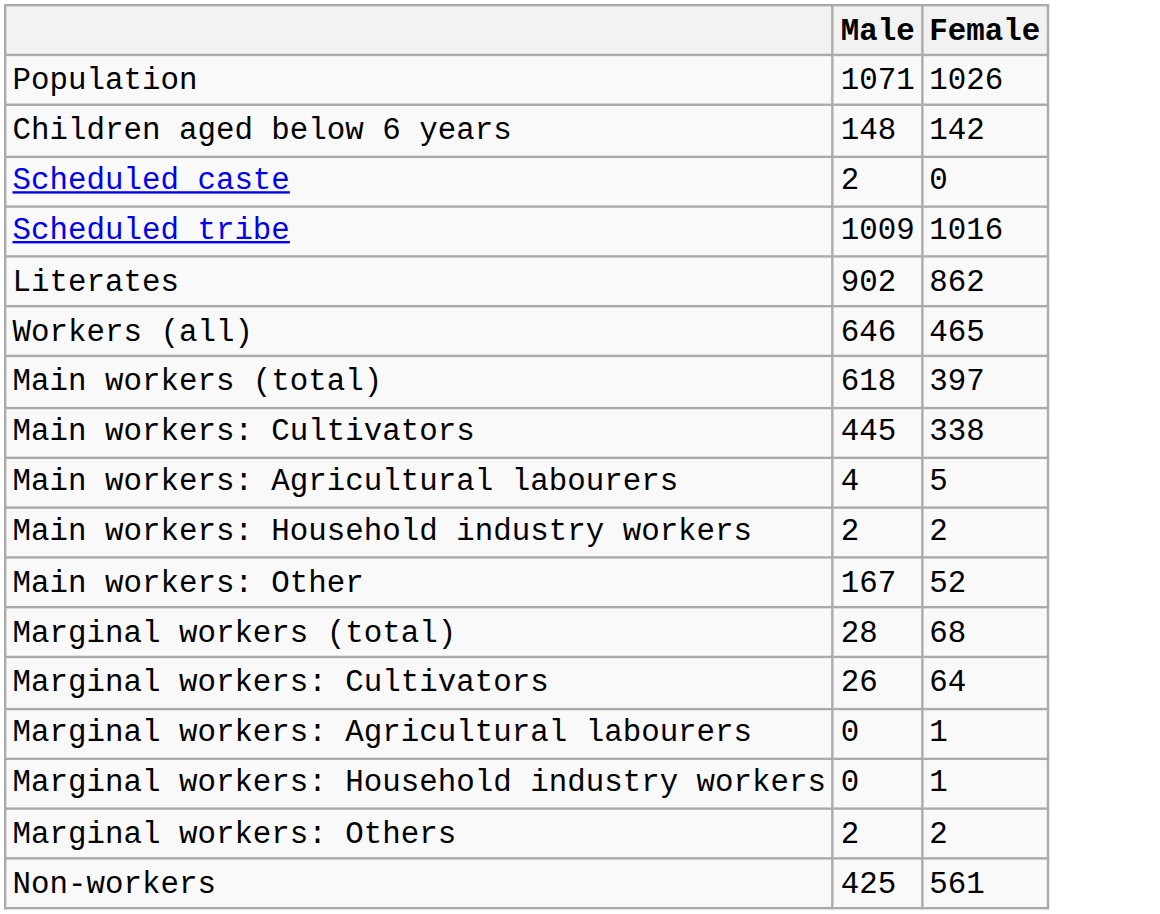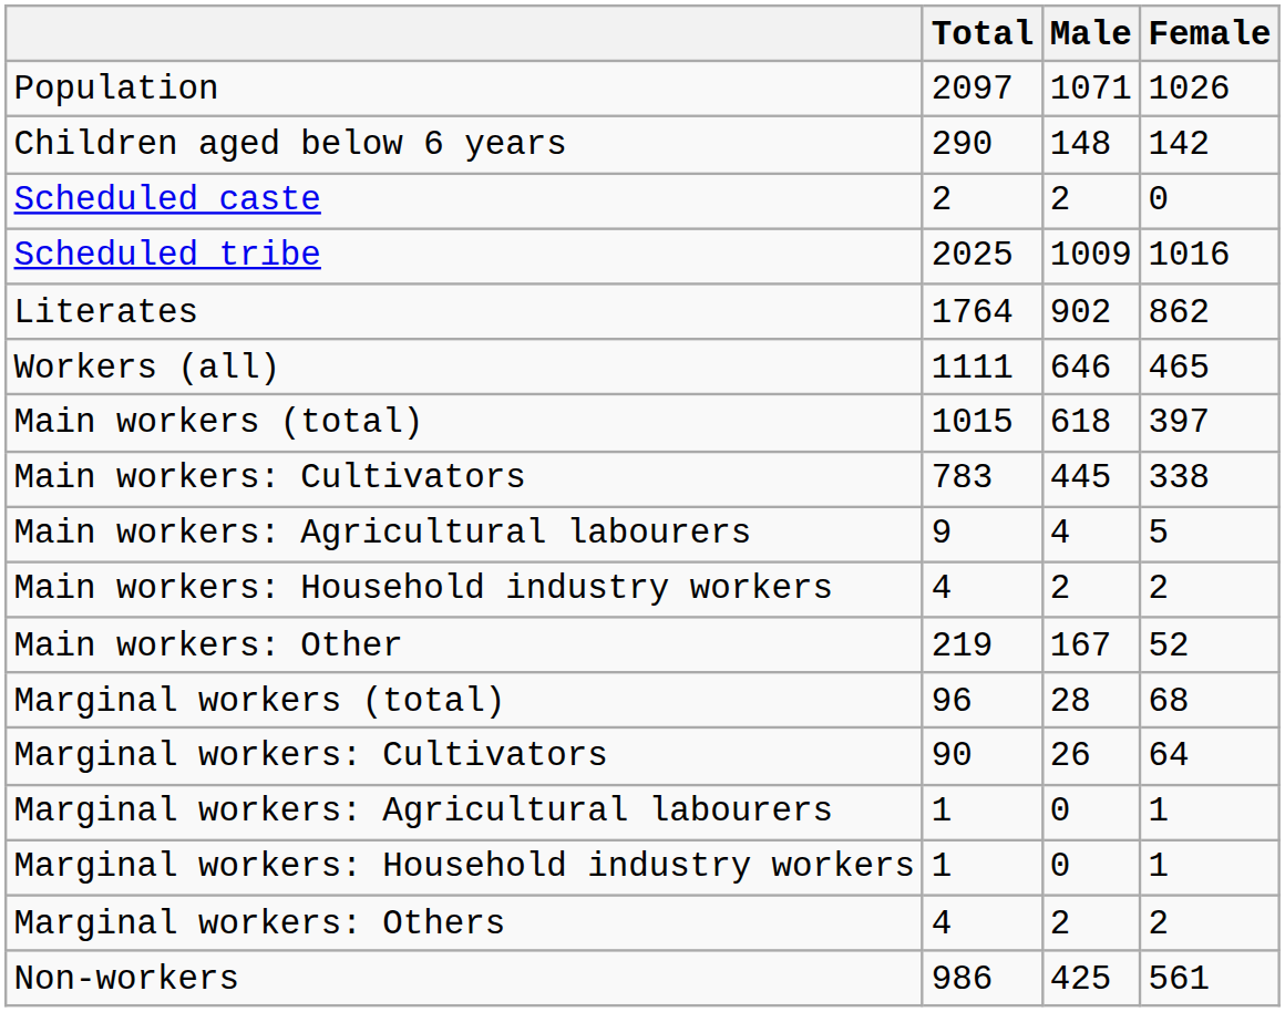+ column: Total | 2097 | 290 | 2 | 2025 | 1764 | 1111 | 1015 | 783 | 9 | 4 | 219 | 96 | 90 | 1 | 1 | 4 | 986
